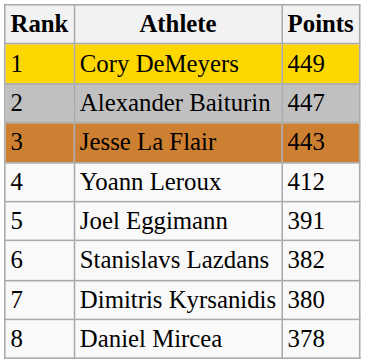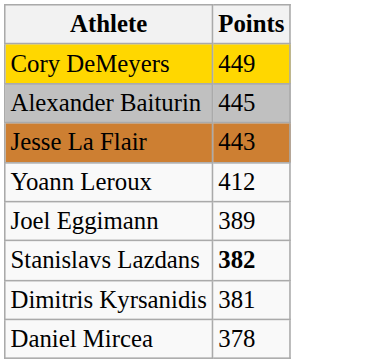- column: Rank | 1 | 2 | 3 | 4 | 5 | 6 | 7 | 8
Alexander Baiturin | Points: 447 -> 445
Joel Eggimann | Points: 391 -> 389
Stanislavs Lazdans | Points: normal -> bold
Dimitris Kyrsanidis | Points: 380 -> 381
